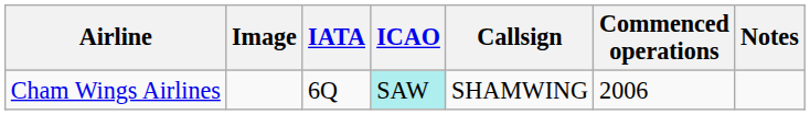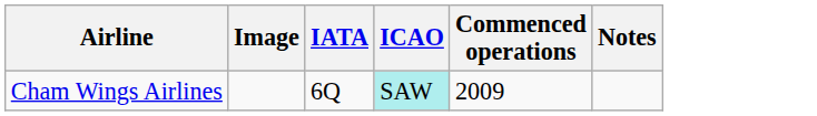- column: Callsign | SHAMWING
Cham Wings Airlines | Commenced operations: 2006 -> 2009
